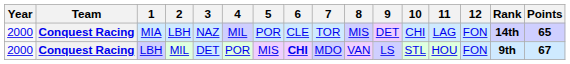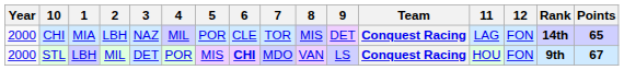columns swapped: Team <-> 10
